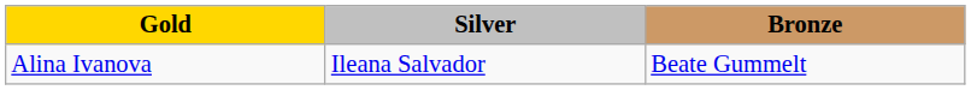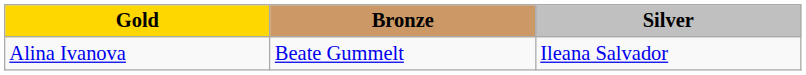columns swapped: Silver <-> Bronze
